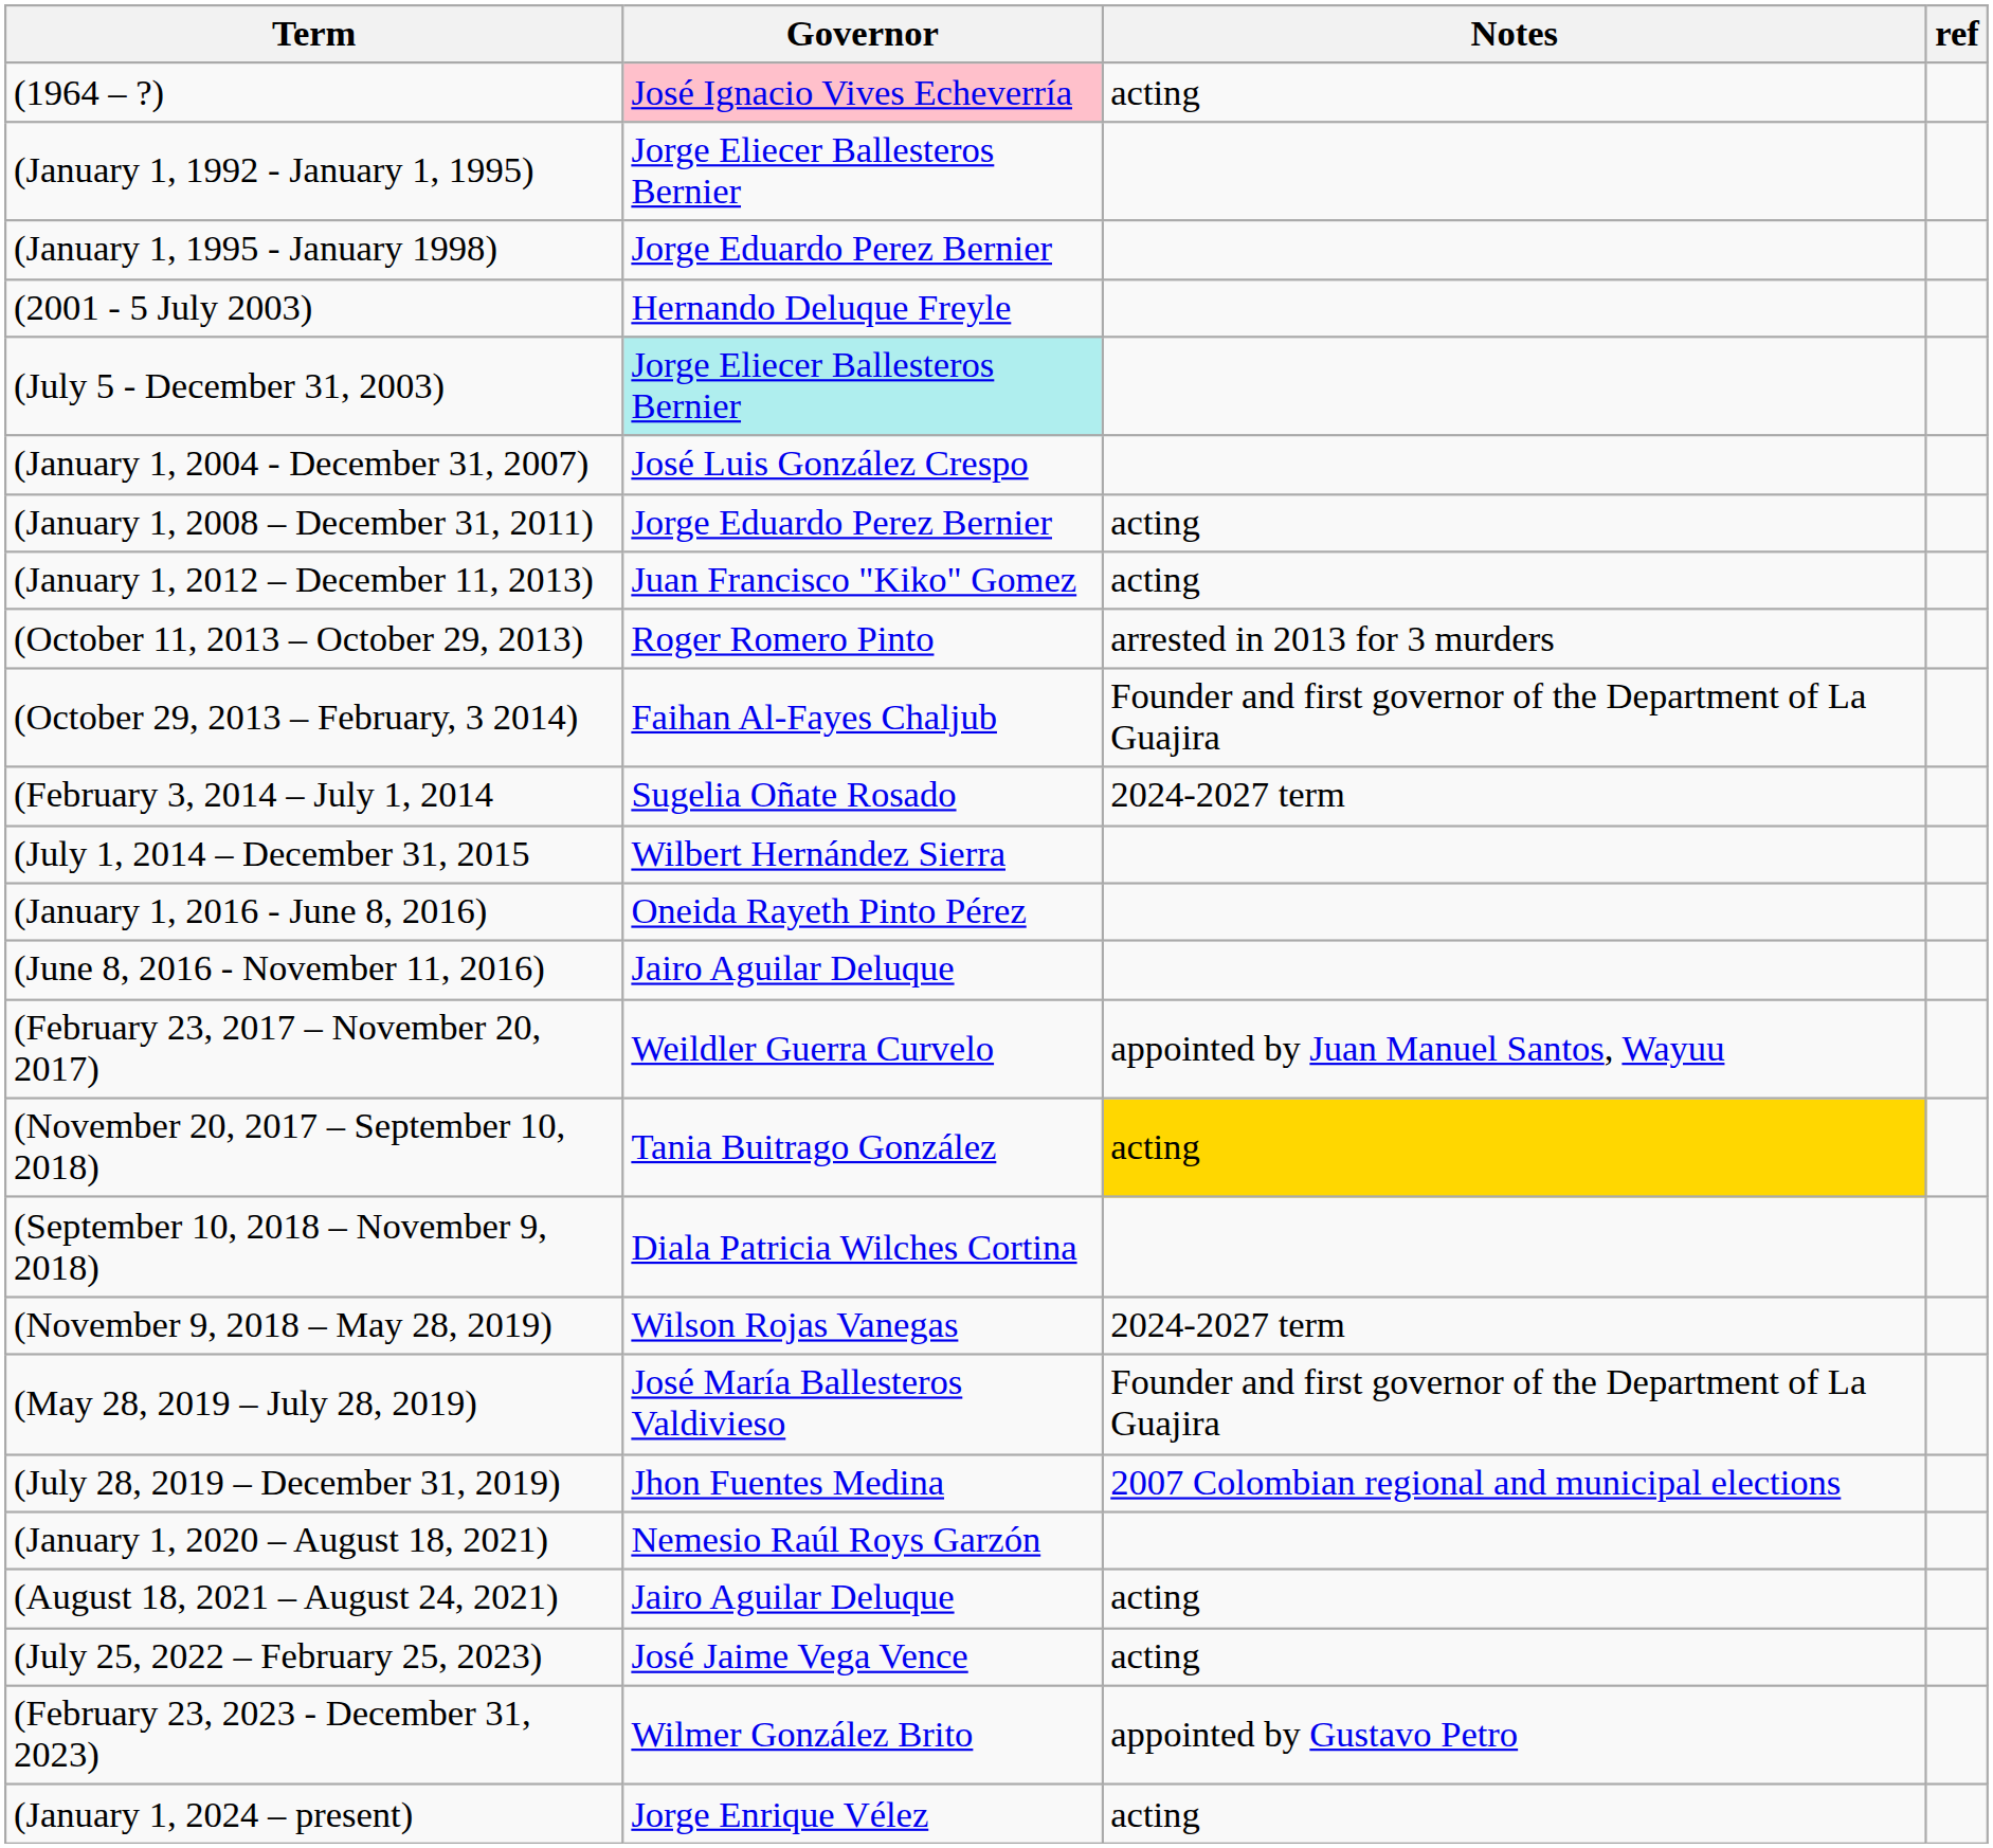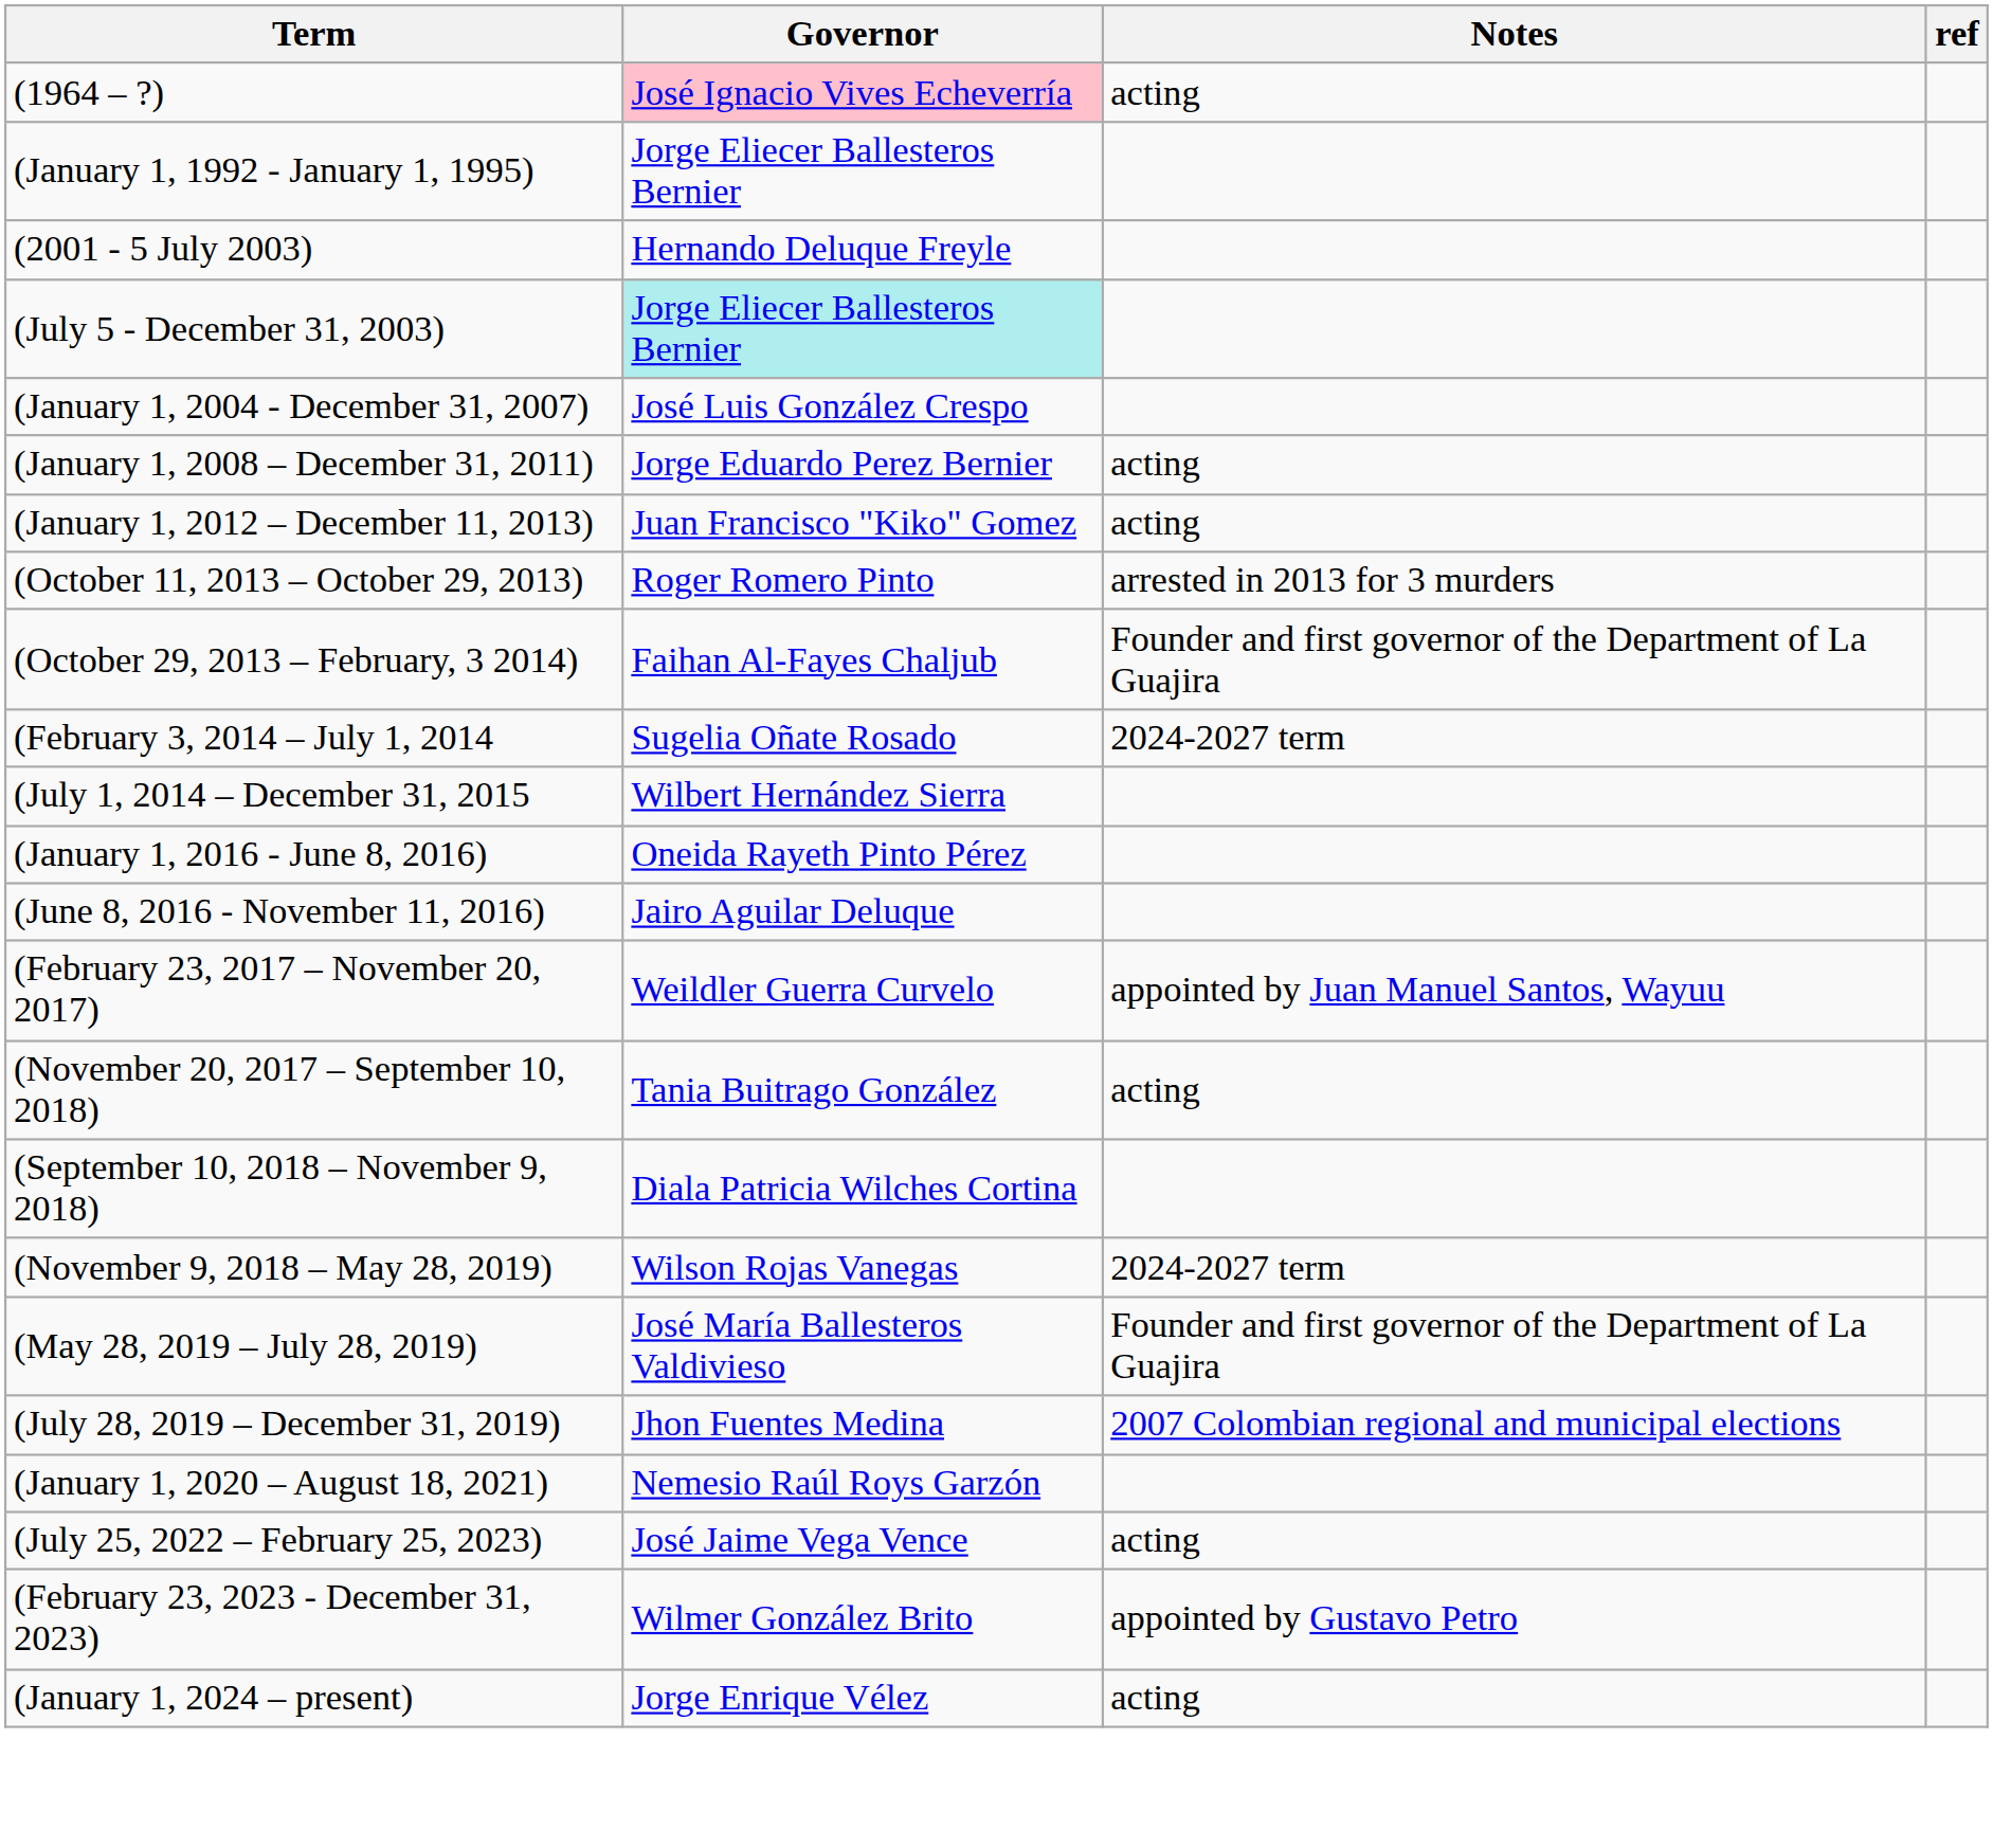- row: (January 1, 1995 - January 1998) | Jorge Eduardo Perez Bernier
(November 20, 2017 – September 10, 2018) | Notes: gold background -> no background
- row: (August 18, 2021 – August 24, 2021) | Jairo Aguilar Deluque | acting
